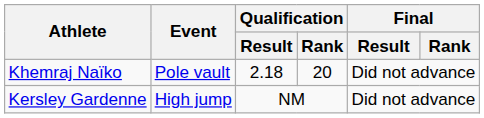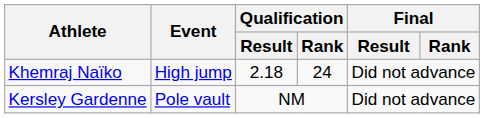Khemraj Naïko | Event: Pole vault -> High jump
Khemraj Naïko | Qualification / Rank: 20 -> 24
Kersley Gardenne | Event: High jump -> Pole vault
